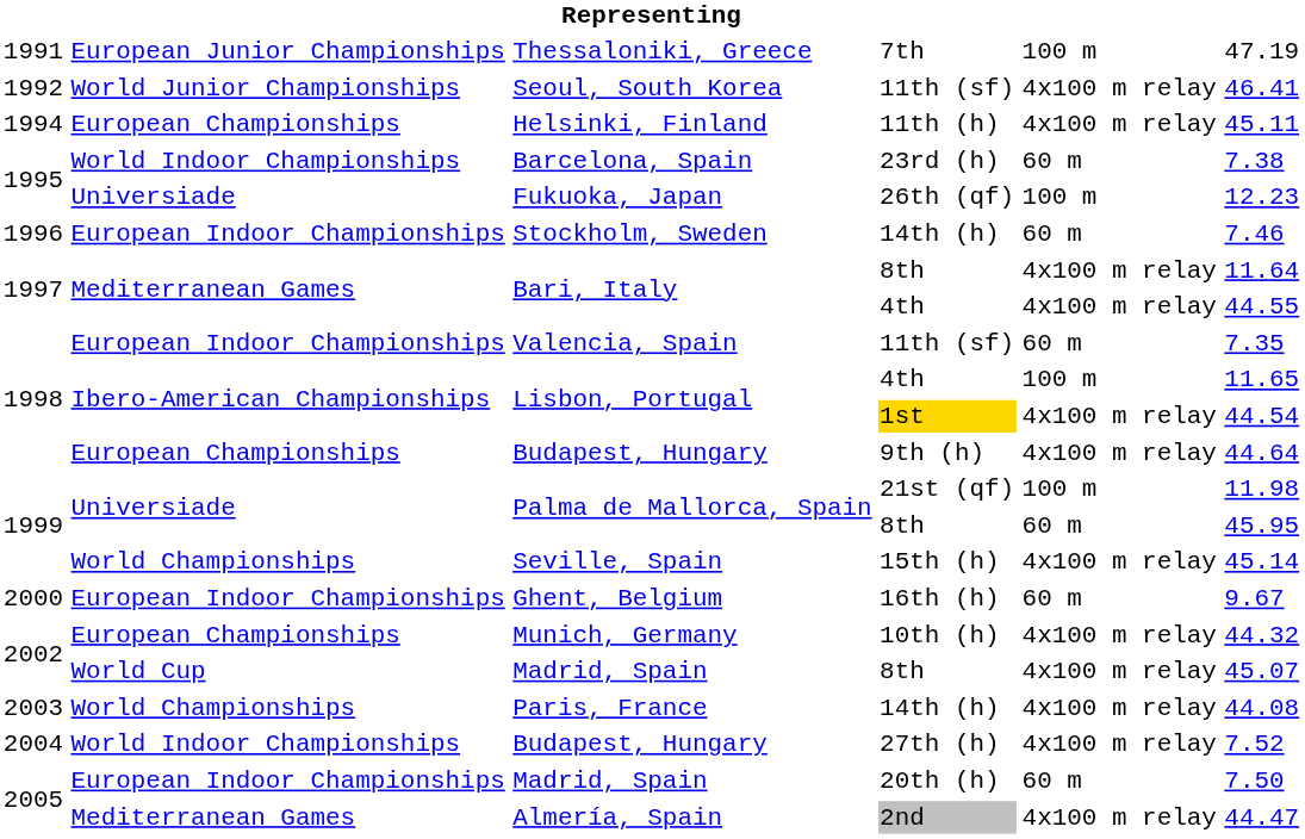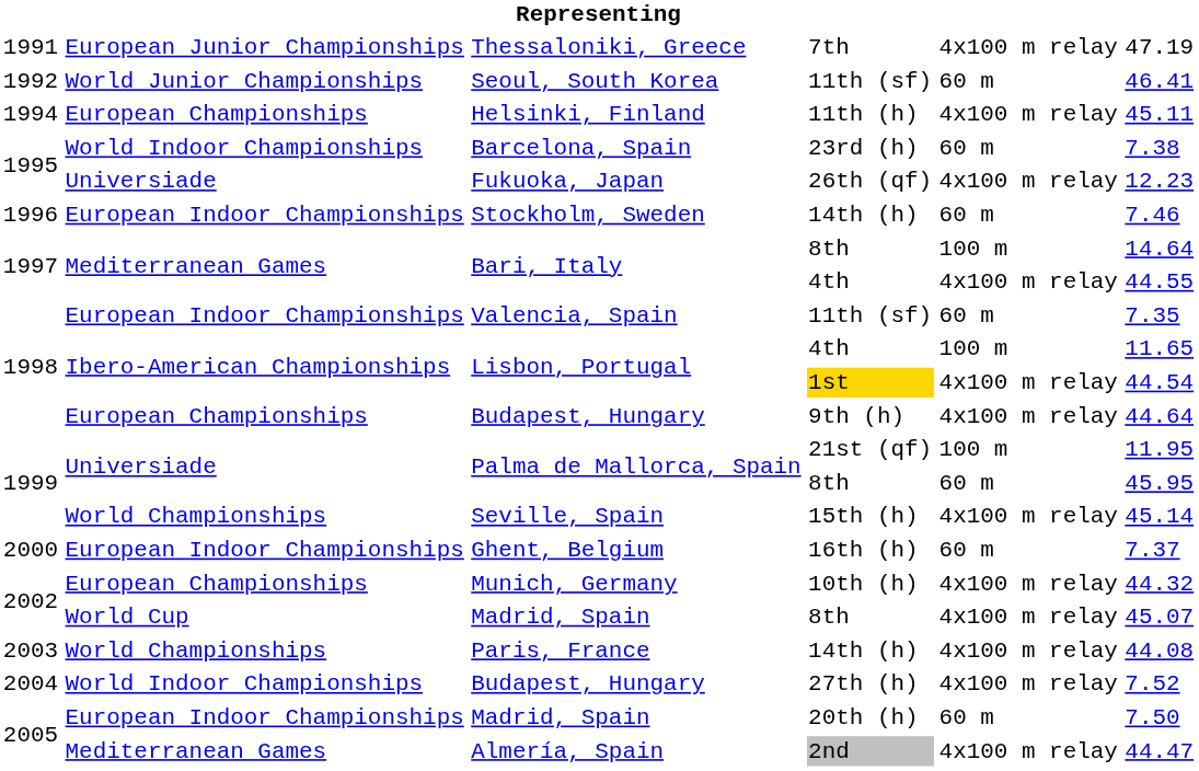Thessaloniki, Greece | column 5: 100 m -> 4x100 m relay
Seoul, South Korea | column 5: 4x100 m relay -> 60 m
Fukuoka, Japan | column 5: 100 m -> 4x100 m relay
Bari, Italy / 8th | column 5: 4x100 m relay -> 100 m
Bari, Italy / 8th | column 6: 11.64 -> 14.64
Palma de Mallorca, Spain / 21st (qf) | column 6: 11.98 -> 11.95
Ghent, Belgium | column 6: 9.67 -> 7.37
